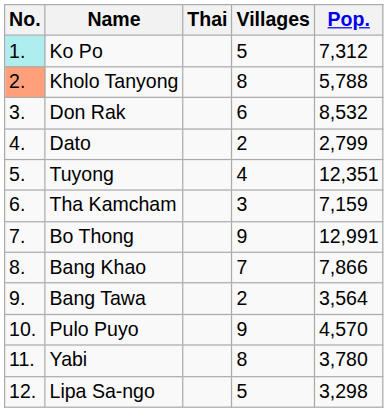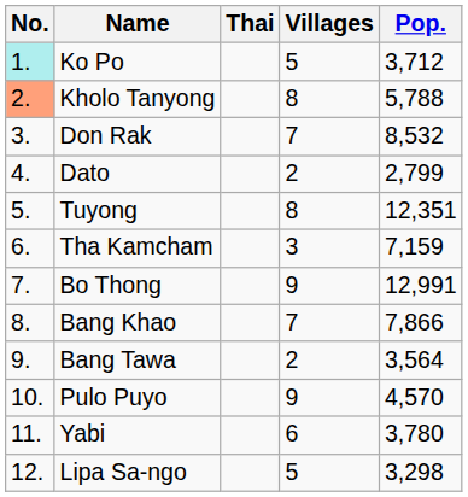Ko Po | Pop.: 7,312 -> 3,712
Don Rak | Villages: 6 -> 7
Tuyong | Villages: 4 -> 8
Yabi | Villages: 8 -> 6
